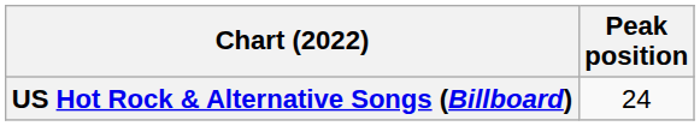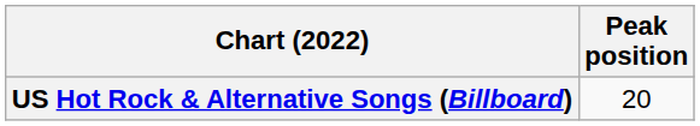US Hot Rock & Alternative Songs (Billboard) | Peak position: 24 -> 20
